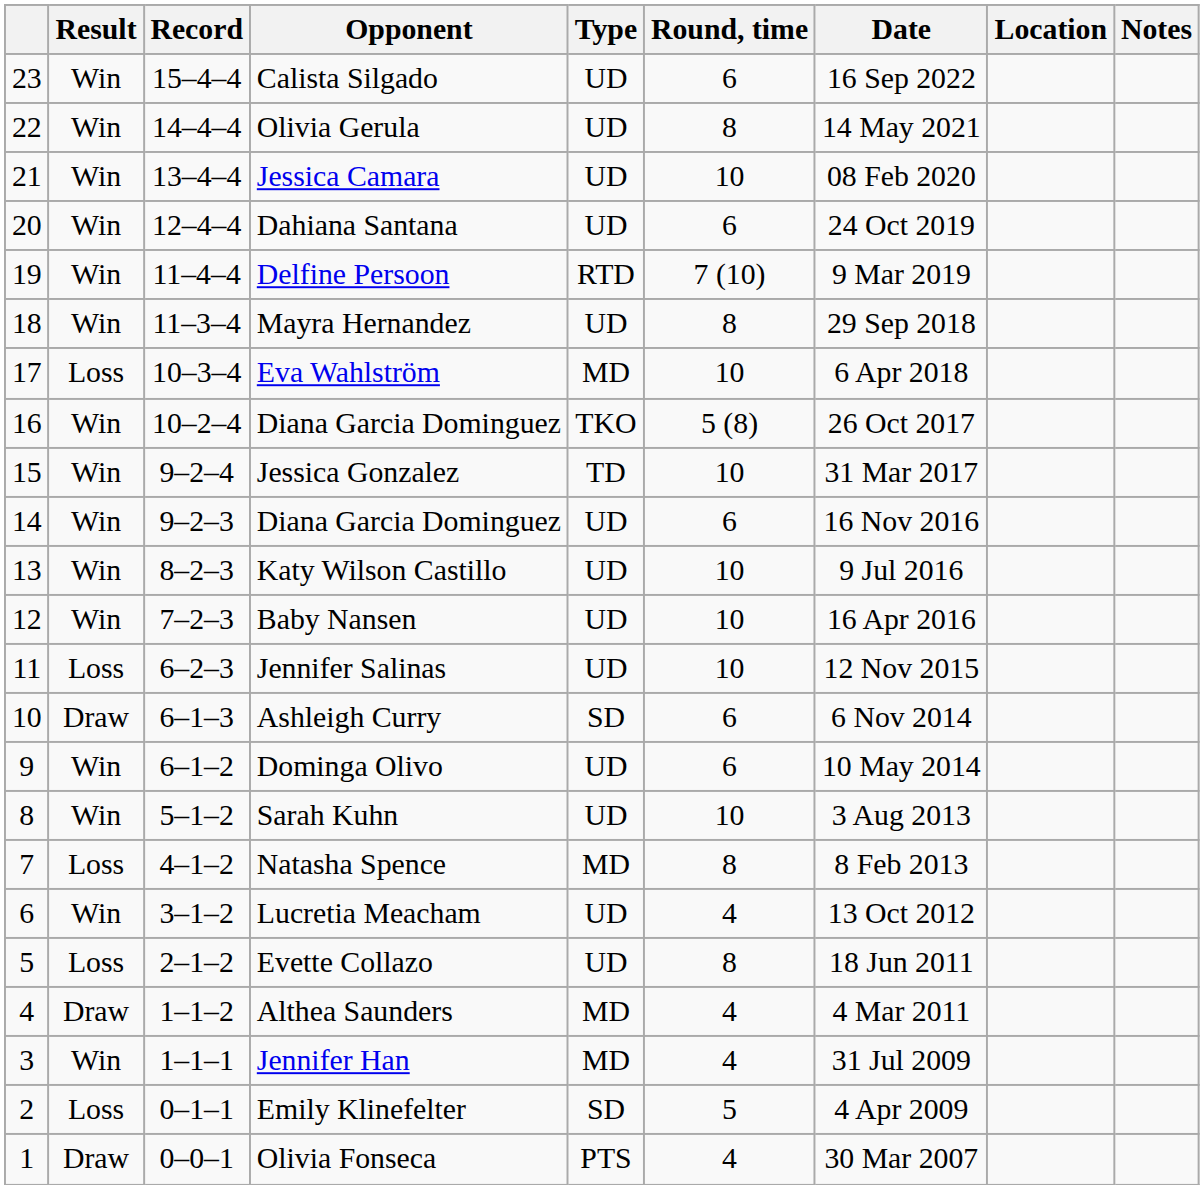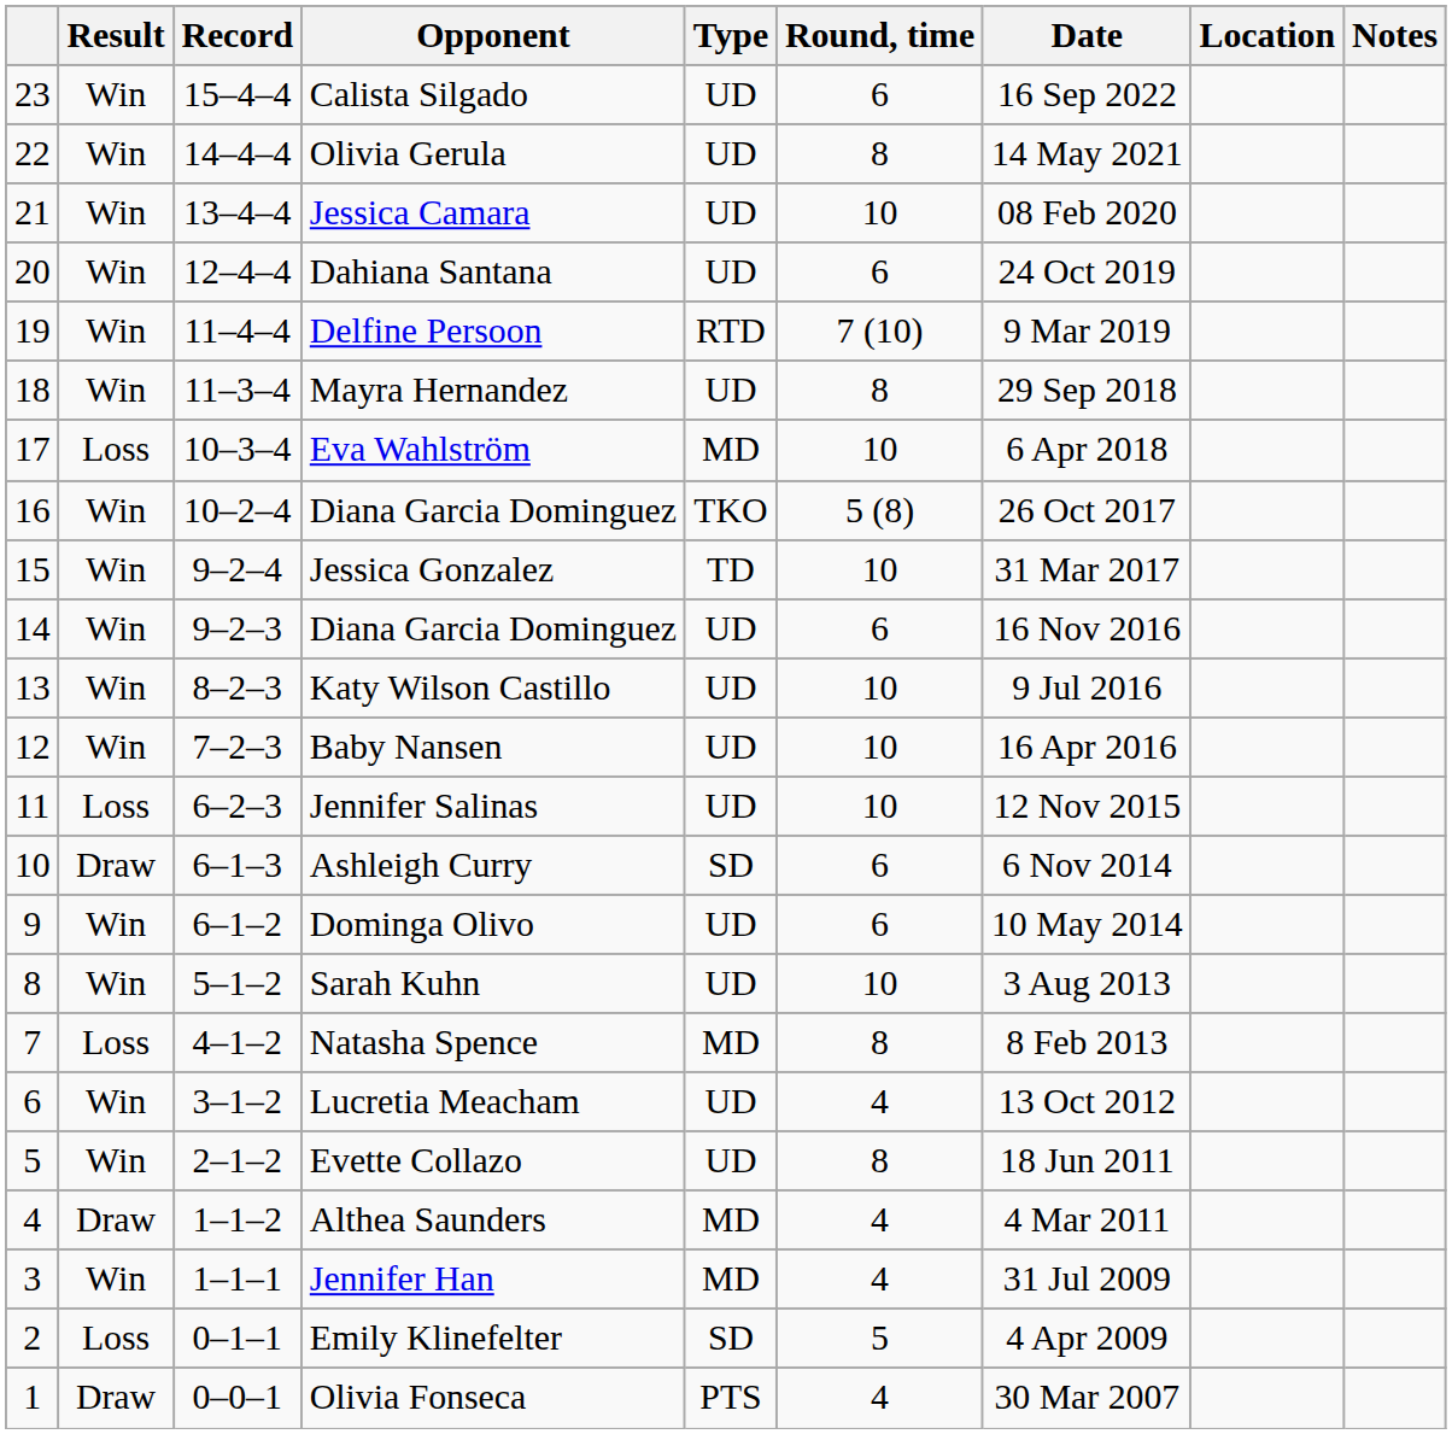Evette Collazo | Result: Loss -> Win
